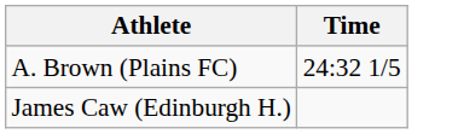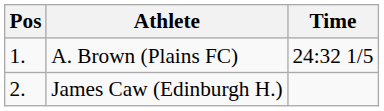+ column: Pos | 1. | 2.
